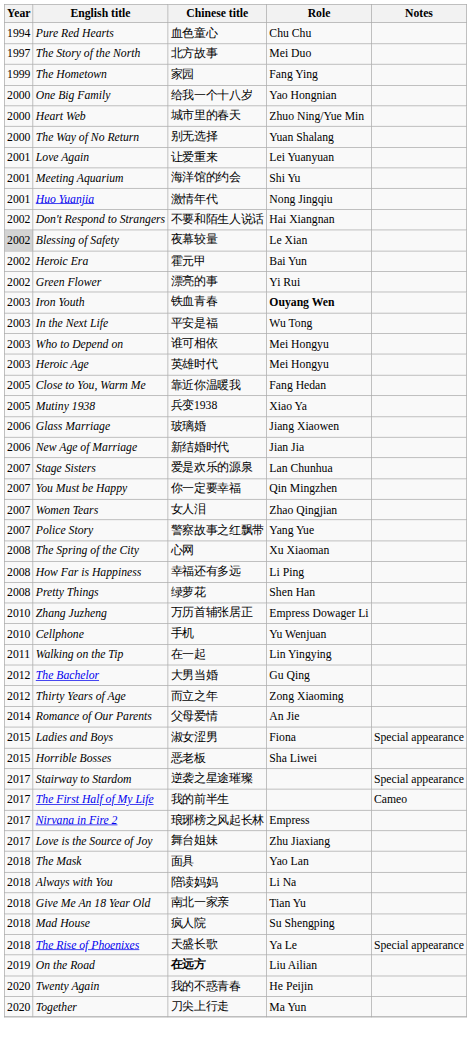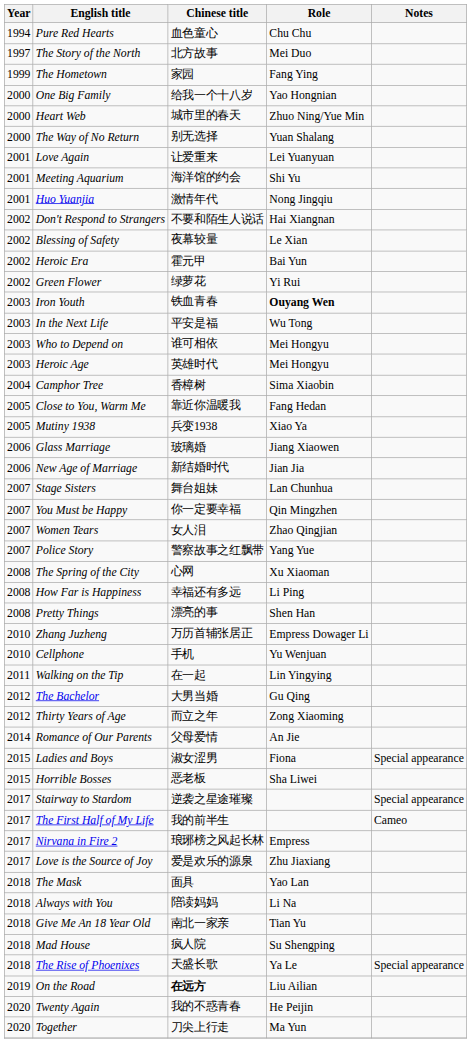Blessing of Safety | Year: lightgrey background -> no background
Green Flower | Chinese title: 漂亮的事 -> 绿萝花
+ row: 2004 | Camphor Tree | 香樟树 | Sima Xiaobin
Stage Sisters | Chinese title: 爱是欢乐的源泉 -> 舞台姐妹
Pretty Things | Chinese title: 绿萝花 -> 漂亮的事
Love is the Source of Joy | Chinese title: 舞台姐妹 -> 爱是欢乐的源泉
